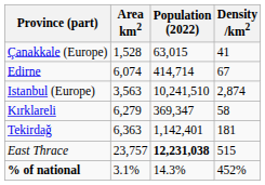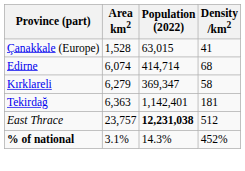Edirne | Density /km2: 67 -> 68
- row: Istanbul (Europe) | 3,563 | 10,241,510 | 2,874
East Thrace | Density /km2: 515 -> 512
